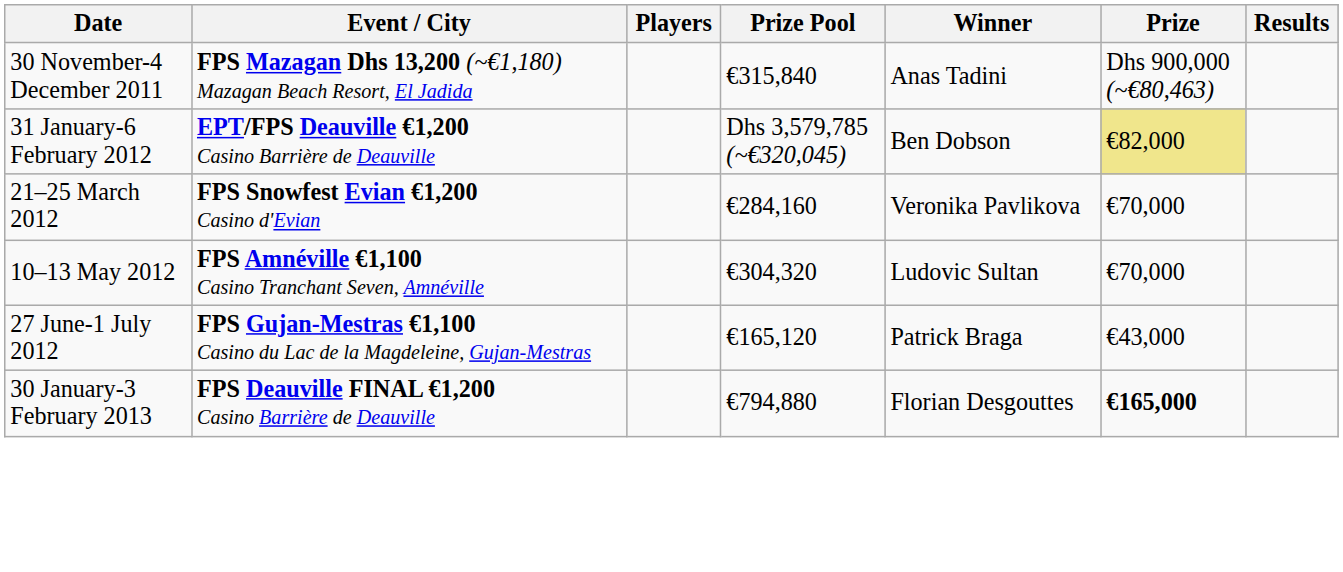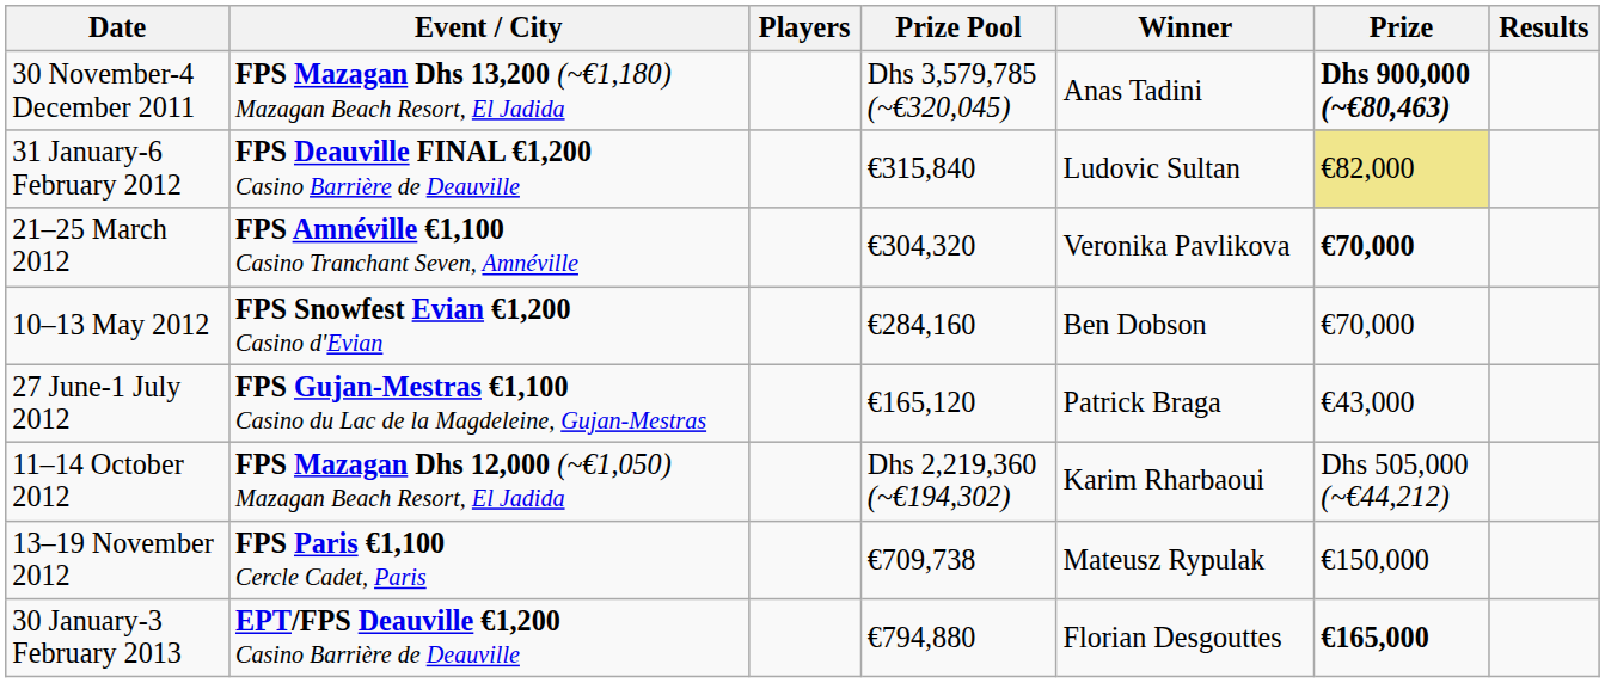30 November-4 December 2011 | Prize Pool: €315,840 -> Dhs 3,579,785 (~€320,045)
30 November-4 December 2011 | Prize: normal -> bold
31 January-6 February 2012 | Event / City: EPT/FPS Deauville €1,200 Casino Barrière de Deauville -> FPS Deauville FINAL €1,200 Casino Barrière de Deauville
31 January-6 February 2012 | Prize Pool: Dhs 3,579,785 (~€320,045) -> €315,840
31 January-6 February 2012 | Winner: Ben Dobson -> Ludovic Sultan
21–25 March 2012 | Event / City: FPS Snowfest Evian €1,200 Casino d'Evian -> FPS Amnéville €1,100 Casino Tranchant Seven, Amnéville
21–25 March 2012 | Prize Pool: €284,160 -> €304,320
21–25 March 2012 | Prize: normal -> bold
10–13 May 2012 | Event / City: FPS Amnéville €1,100 Casino Tranchant Seven, Amnéville -> FPS Snowfest Evian €1,200 Casino d'Evian
10–13 May 2012 | Prize Pool: €304,320 -> €284,160
10–13 May 2012 | Winner: Ludovic Sultan -> Ben Dobson
+ row: 11–14 October 2012 | FPS Mazagan Dhs 12,000 (~€1,050) Mazagan Beach Resort, El Jadida | Dhs 2,219,360 (~€194,302) | Karim Rharbaoui | Dhs 505,000 (~€44,212)
+ row: 13–19 November 2012 | FPS Paris €1,100 Cercle Cadet, Paris | €709,738 | Mateusz Rypulak | €150,000
30 January-3 February 2013 | Event / City: FPS Deauville FINAL €1,200 Casino Barrière de Deauville -> EPT/FPS Deauville €1,200 Casino Barrière de Deauville
